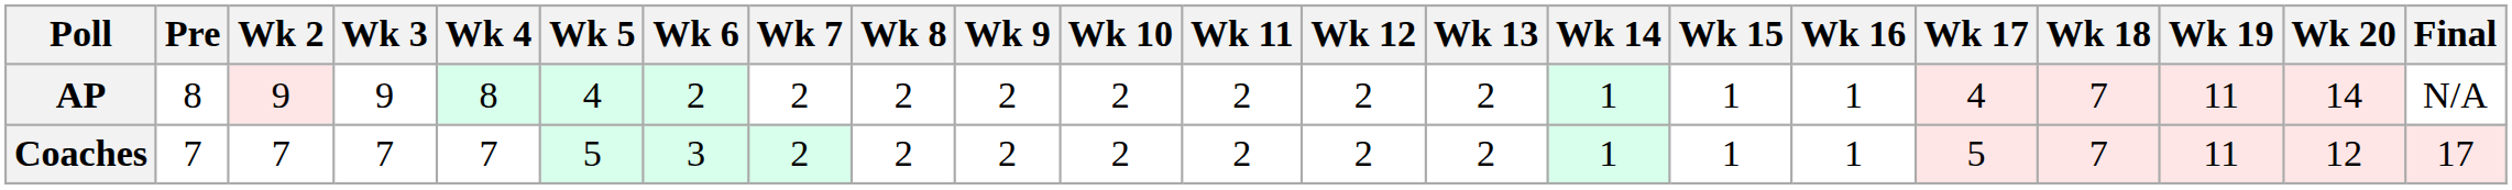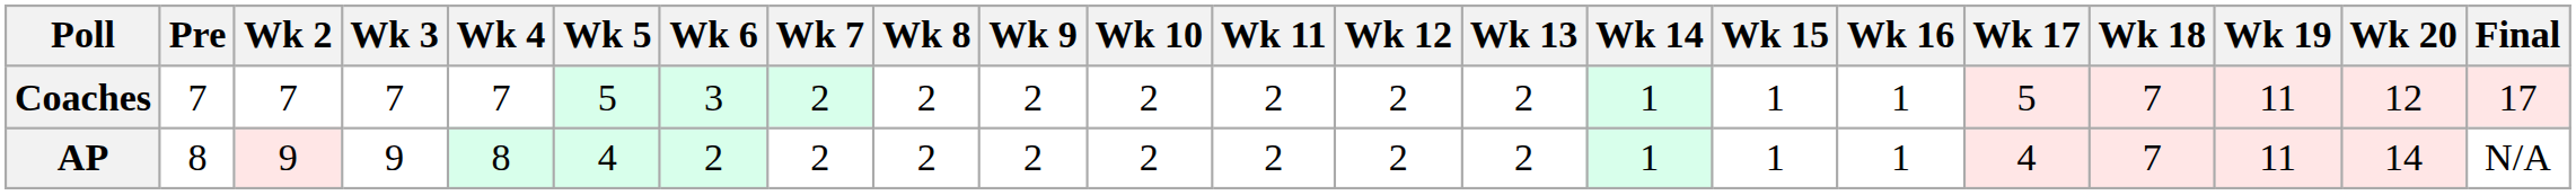rows swapped: AP <-> Coaches
